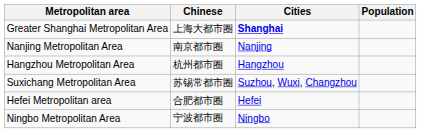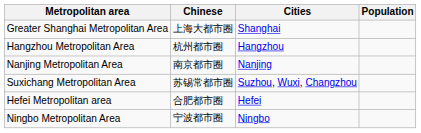Greater Shanghai Metropolitan Area | Cities: bold -> normal
rows swapped: Nanjing Metropolitan Area <-> Hangzhou Metropolitan Area
